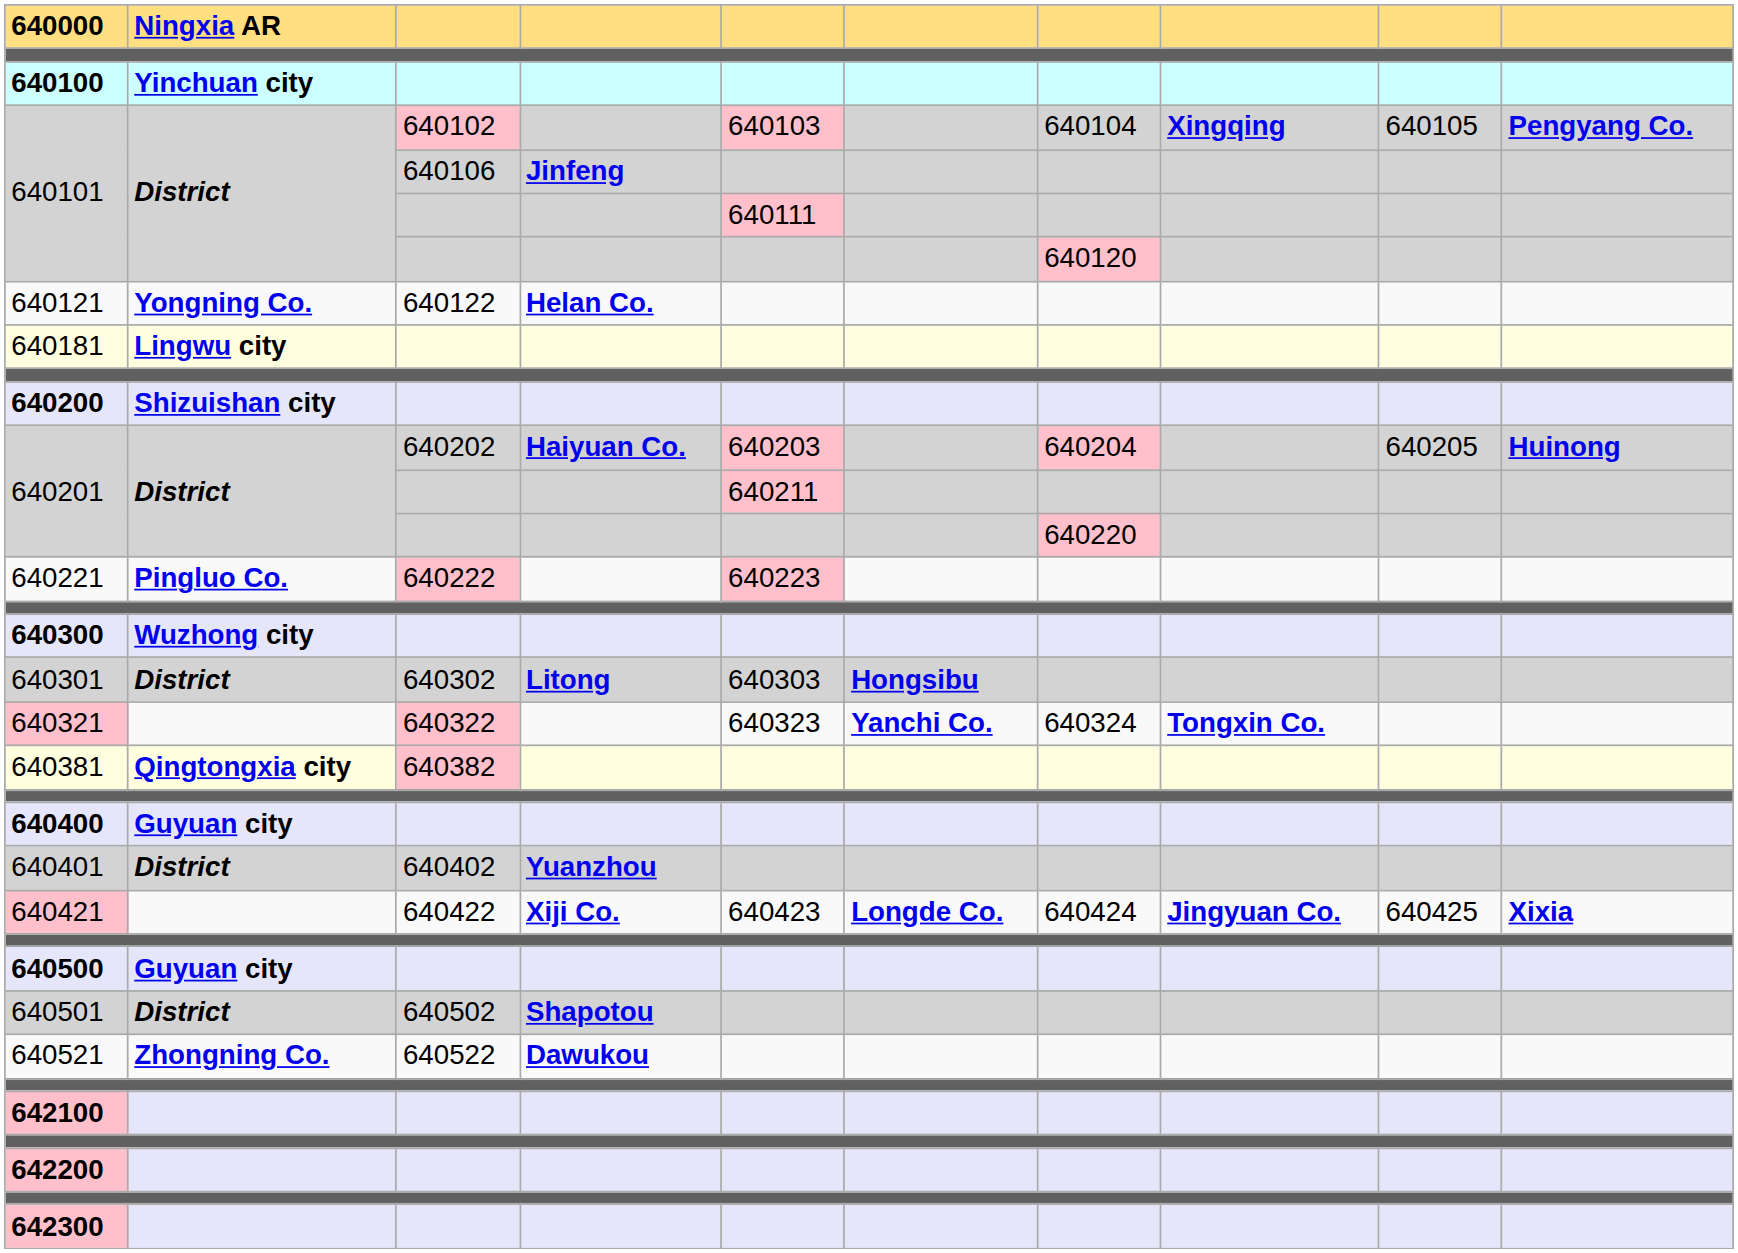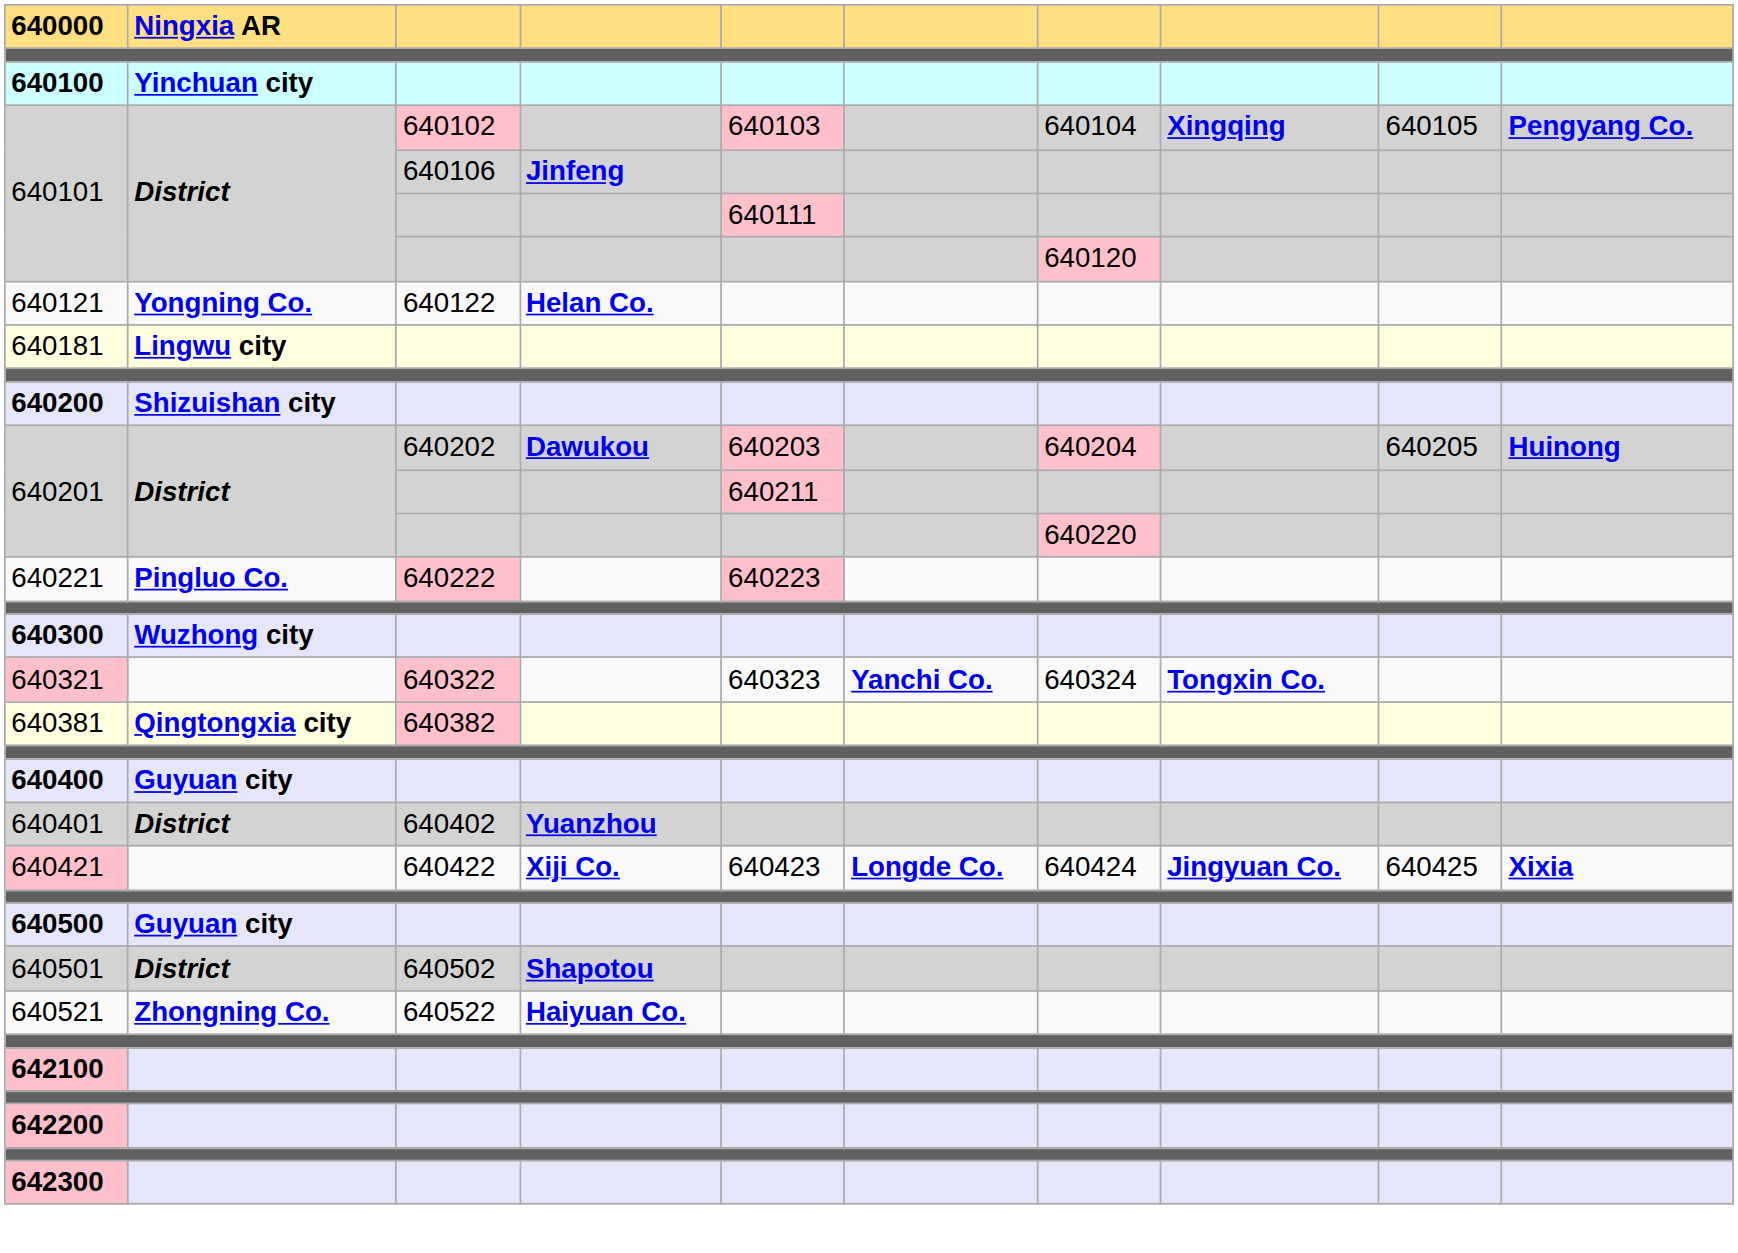640201 / 640202 | column 4: Haiyuan Co. -> Dawukou
- row: 640301 | District | 640302 | Litong | 640303 | Hongsibu
640521 | column 4: Dawukou -> Haiyuan Co.
